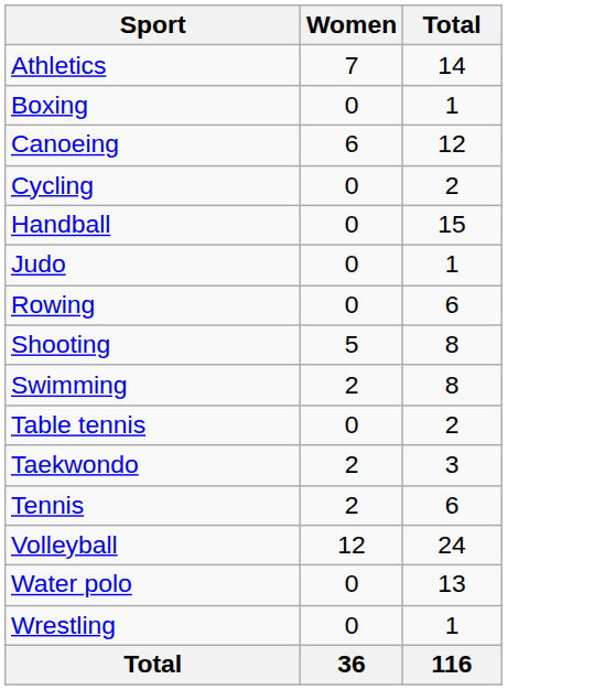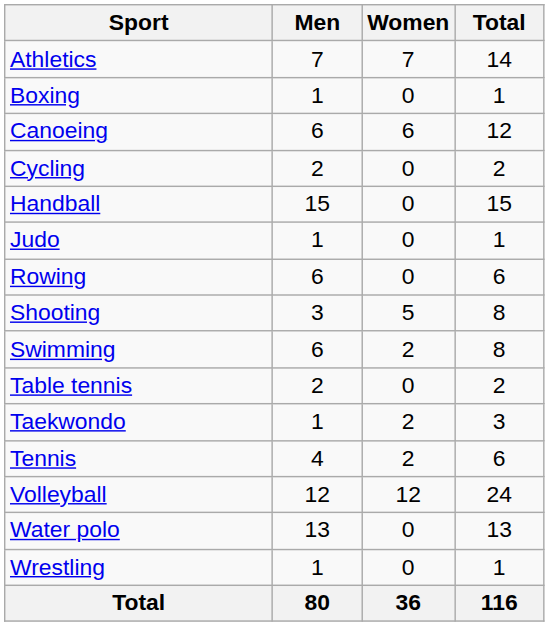+ column: Men | 7 | 1 | 6 | 2 | 15 | 1 | 6 | 3 | 6 | 2 | 1 | 4 | 12 | 13 | 1 | 80
